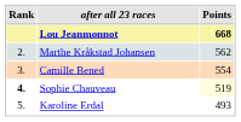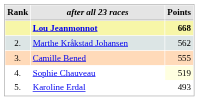Camille Bened | Points: 554 -> 555
Sophie Chauveau | Rank: bold -> normal
